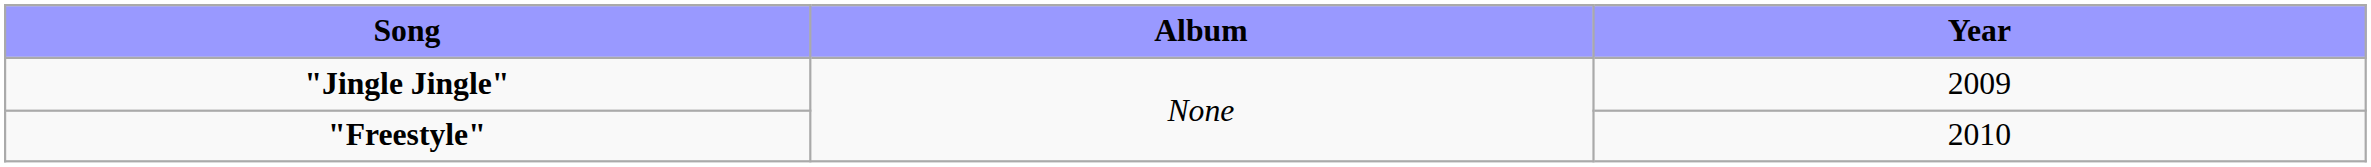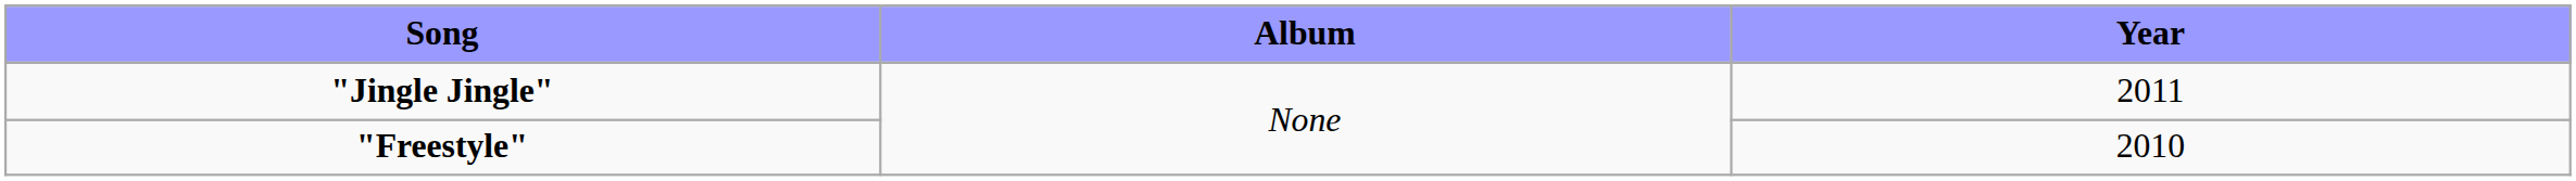"Jingle Jingle" | Year: 2009 -> 2011
